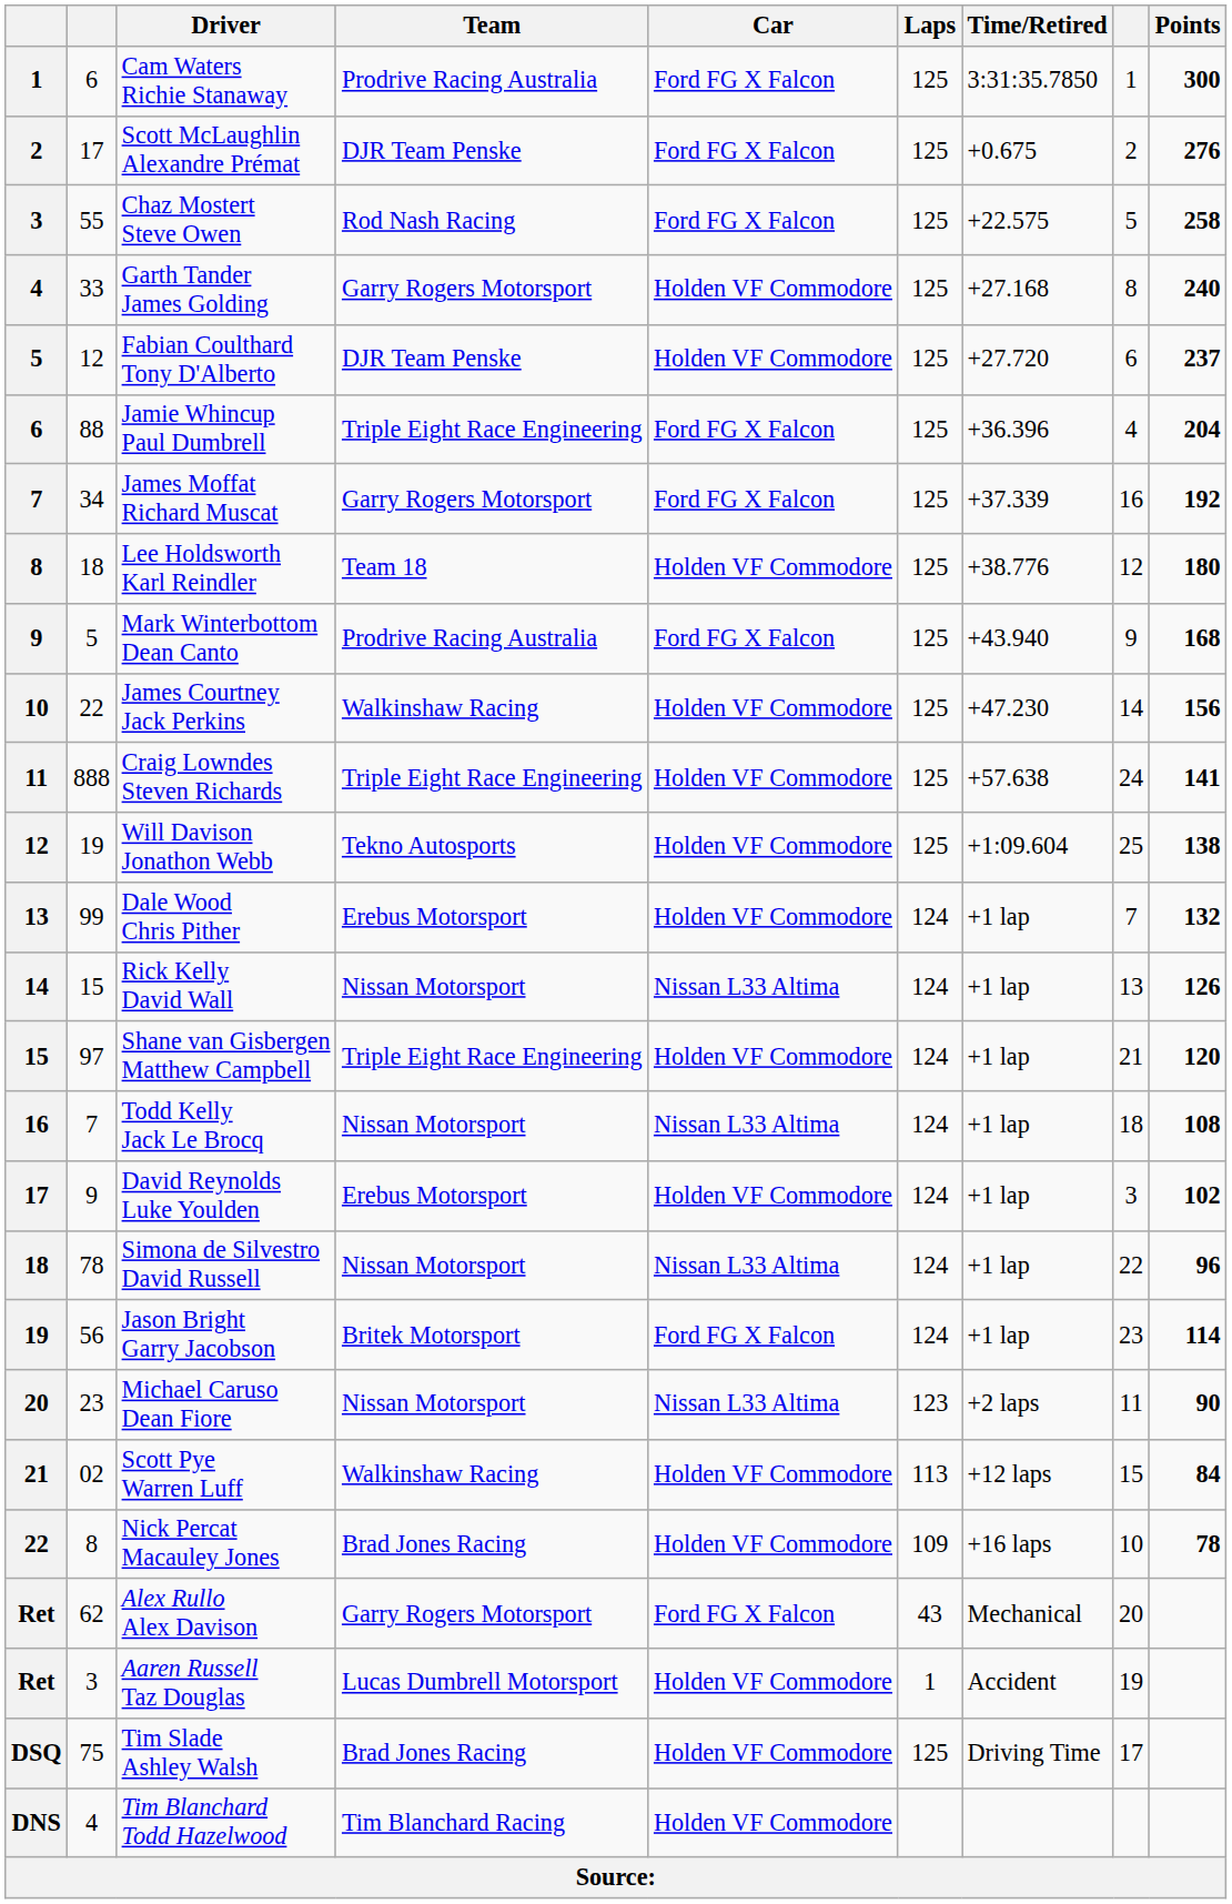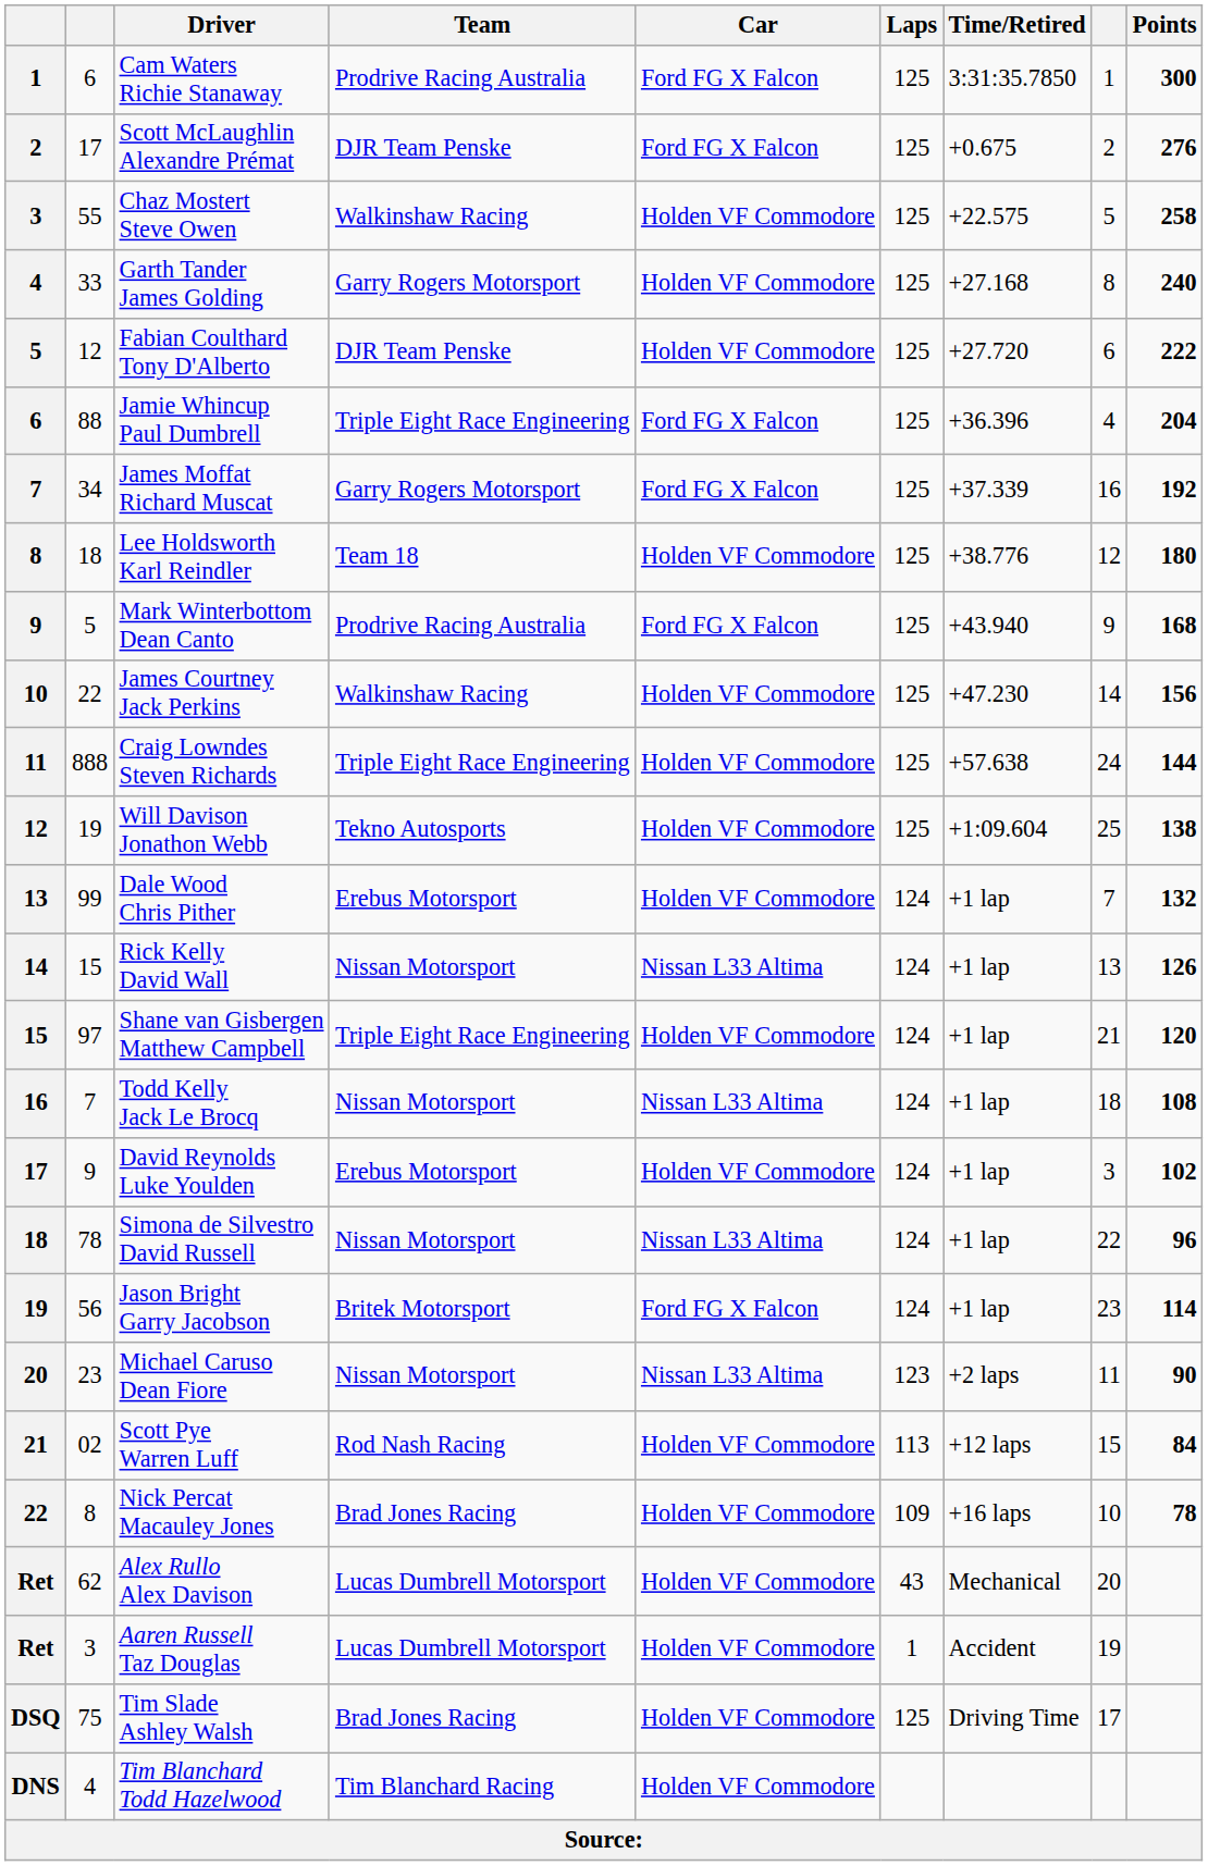Chaz Mostert Steve Owen | Team: Rod Nash Racing -> Walkinshaw Racing
Chaz Mostert Steve Owen | Car: Ford FG X Falcon -> Holden VF Commodore
Fabian Coulthard Tony D'Alberto | Points: 237 -> 222
Craig Lowndes Steven Richards | Points: 141 -> 144
Scott Pye Warren Luff | Team: Walkinshaw Racing -> Rod Nash Racing
Alex Rullo Alex Davison | Team: Garry Rogers Motorsport -> Lucas Dumbrell Motorsport
Alex Rullo Alex Davison | Car: Ford FG X Falcon -> Holden VF Commodore
